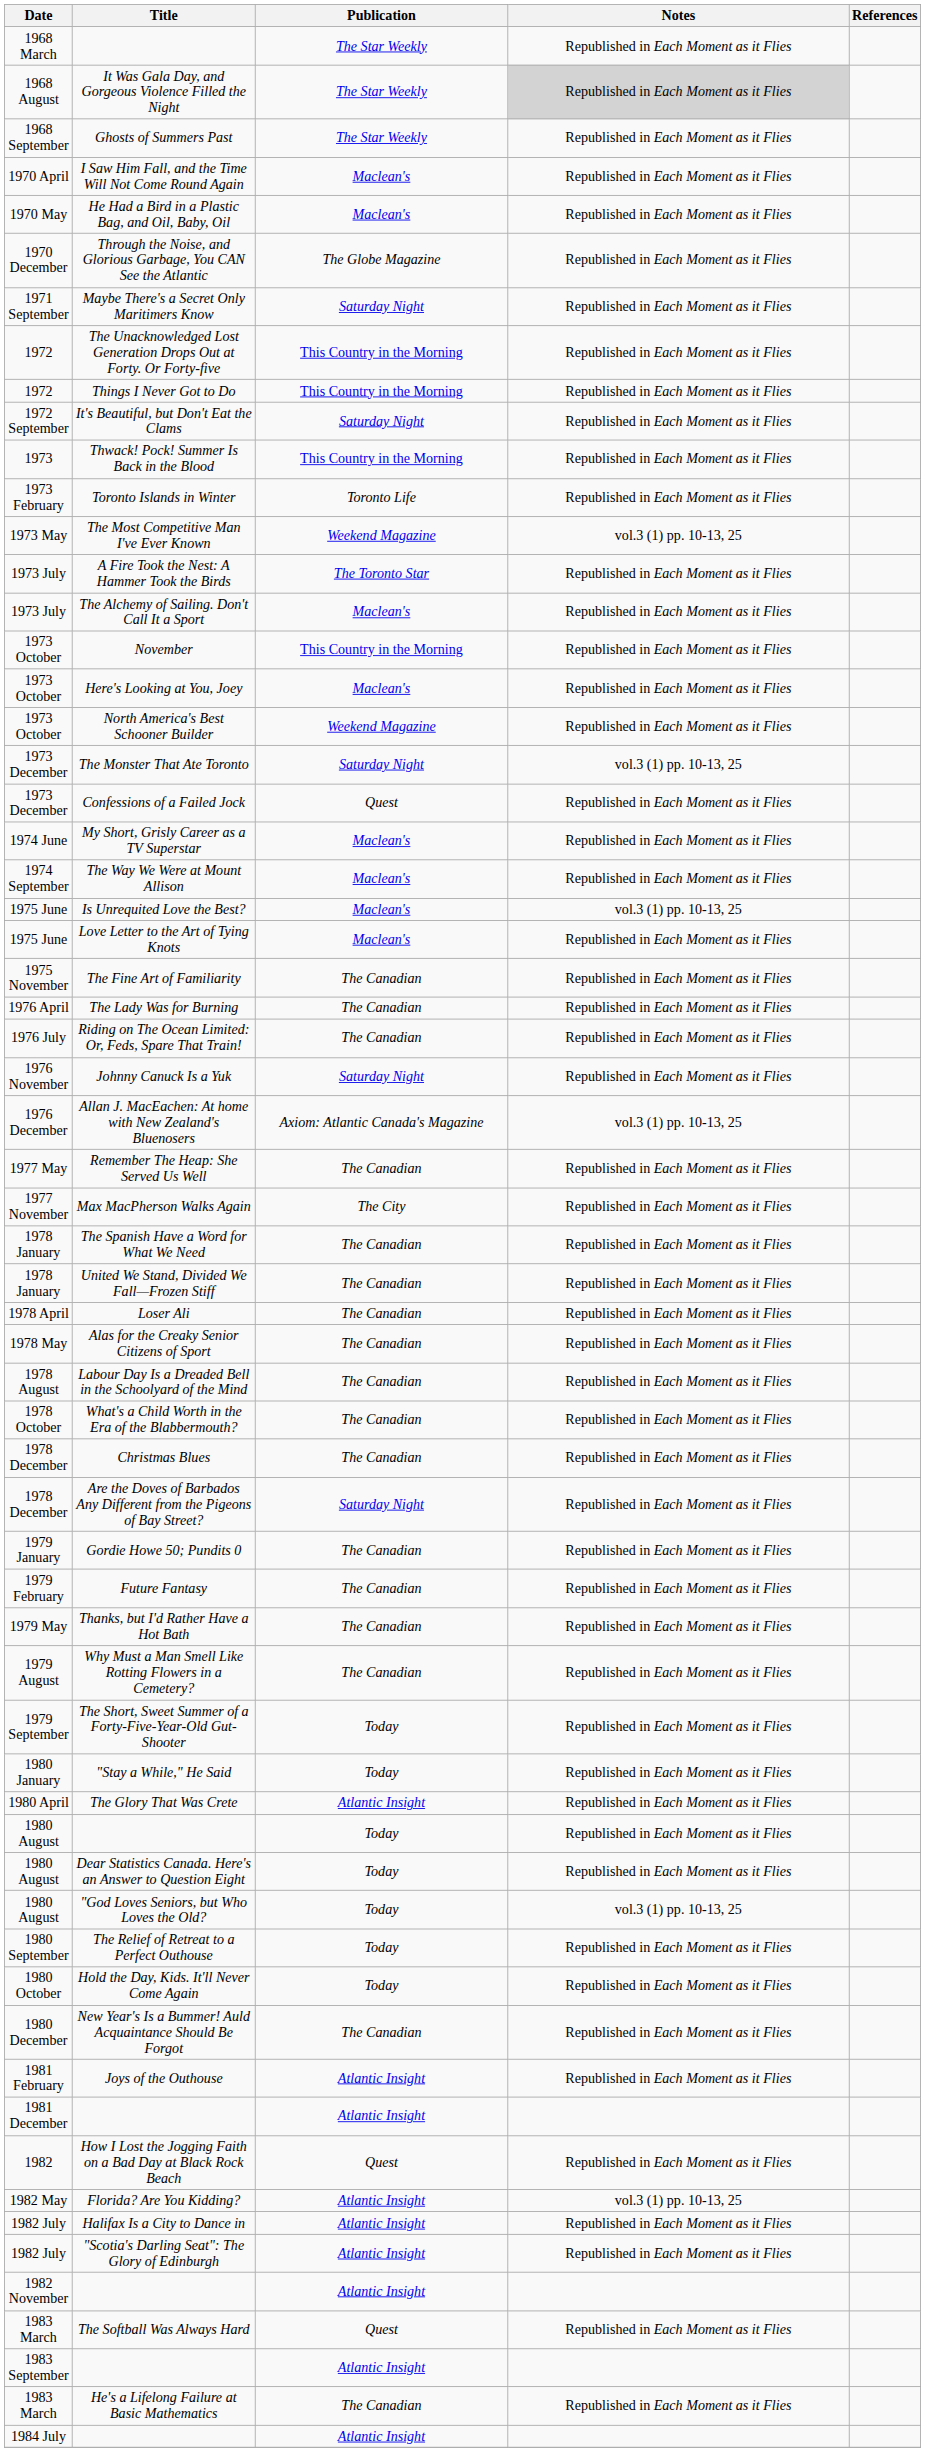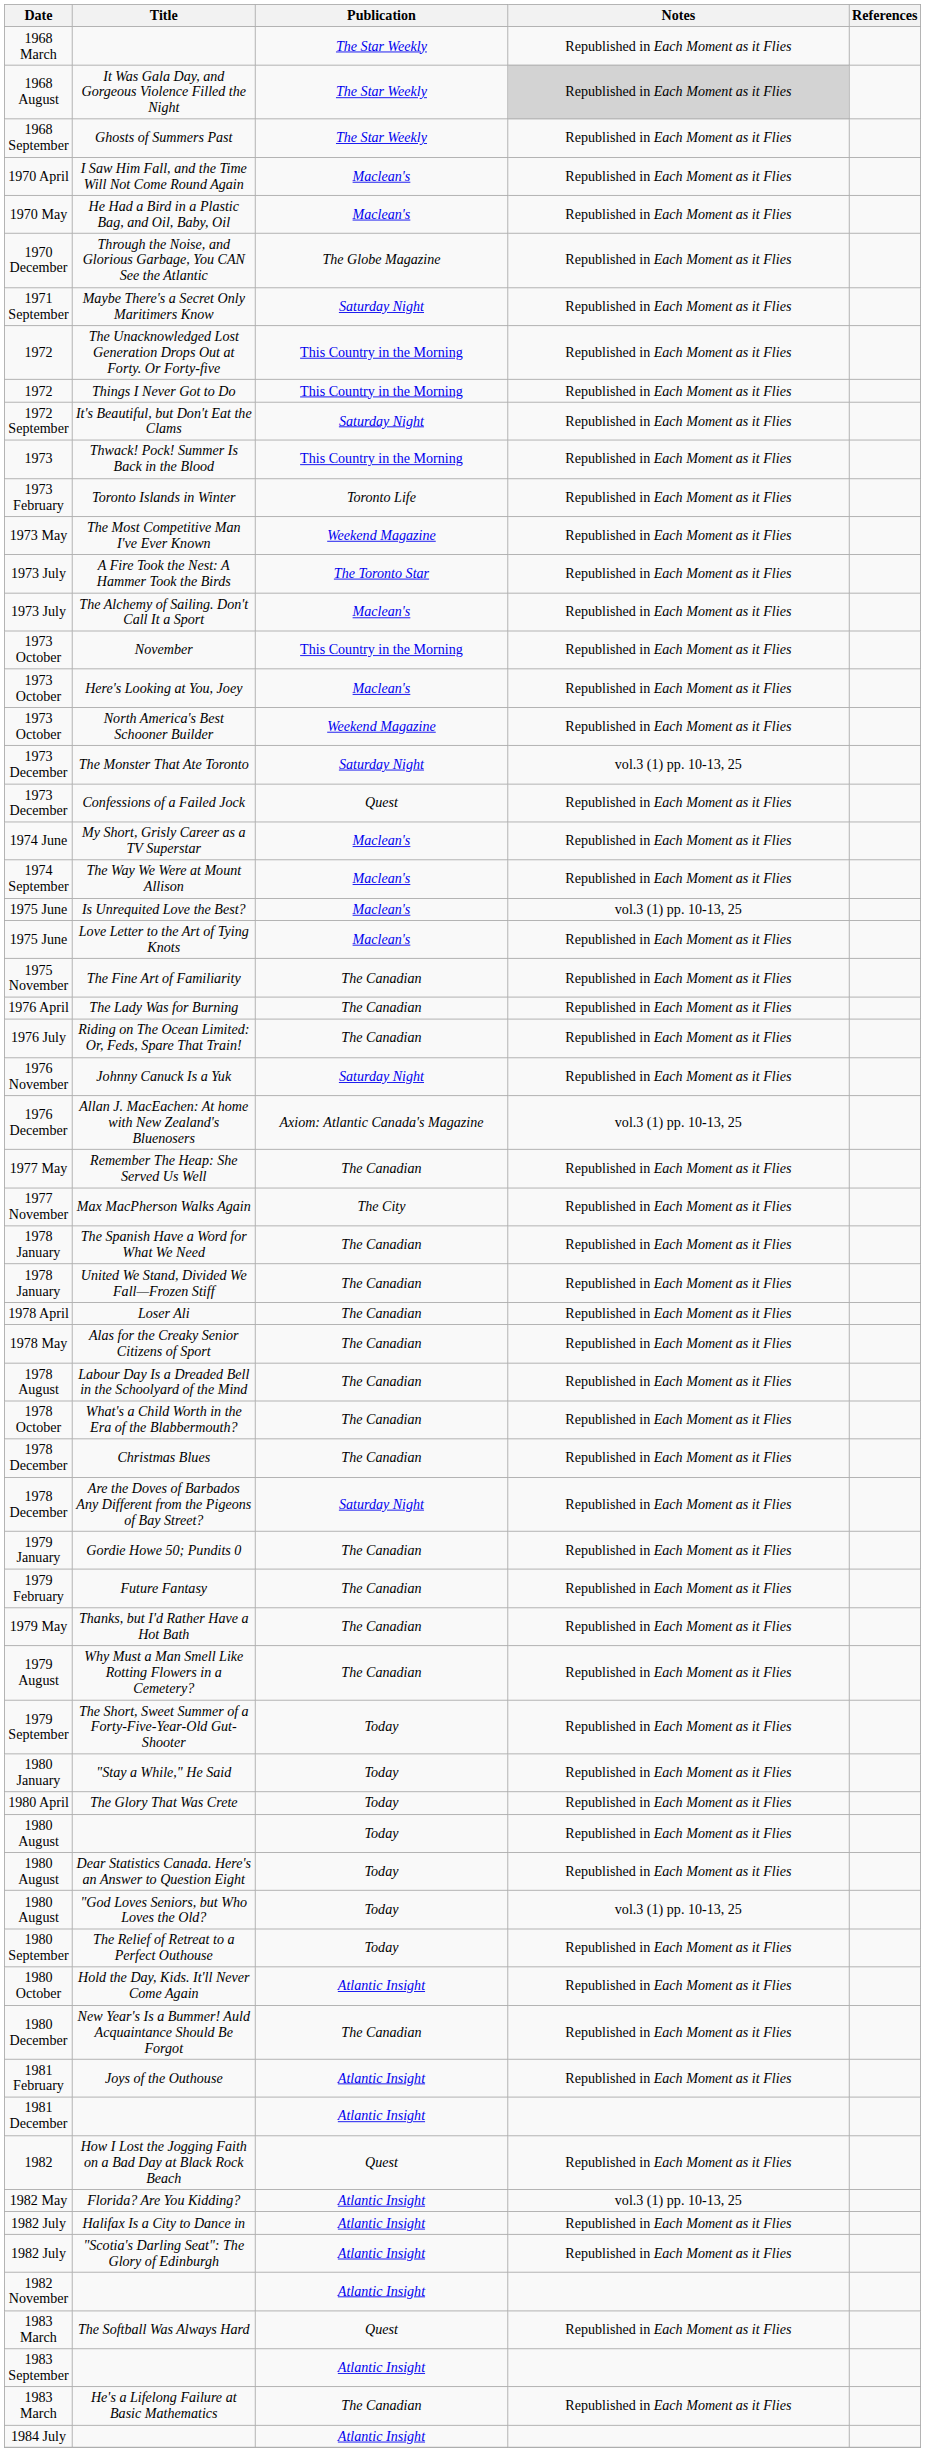The Most Competitive Man I've Ever Known | Notes: vol.3 (1) pp. 10-13, 25 -> Republished in Each Moment as it Flies
The Glory That Was Crete | Publication: Atlantic Insight -> Today
Hold the Day, Kids. It'll Never Come Again | Publication: Today -> Atlantic Insight
